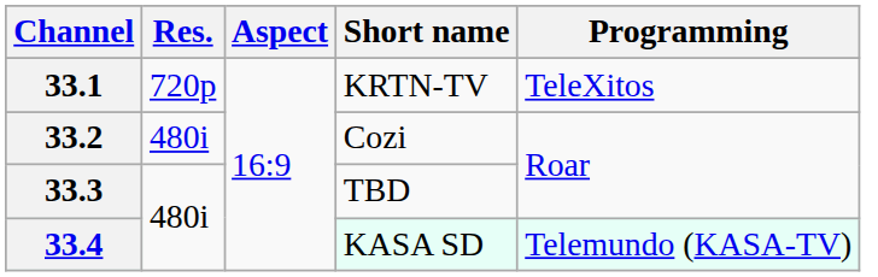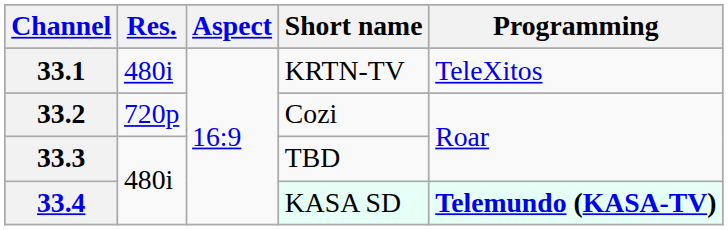33.1 | Res.: 720p -> 480i
33.2 | Res.: 480i -> 720p
33.4 | Programming: normal -> bold
